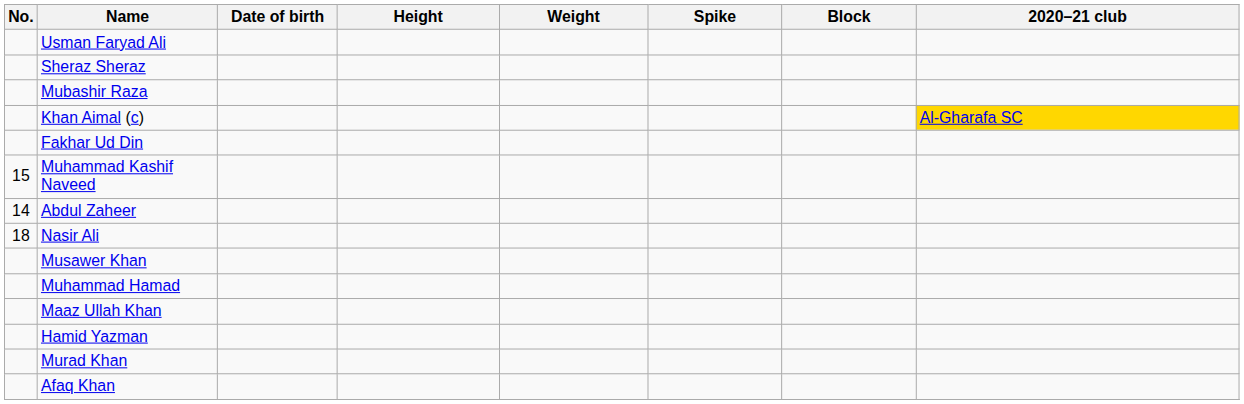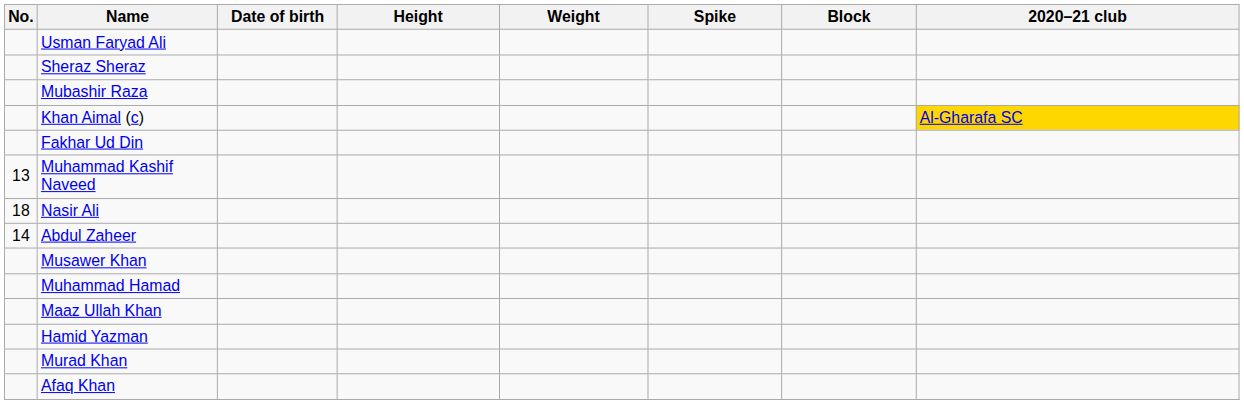Muhammad Kashif Naveed | No.: 15 -> 13
rows swapped: Abdul Zaheer <-> Nasir Ali
